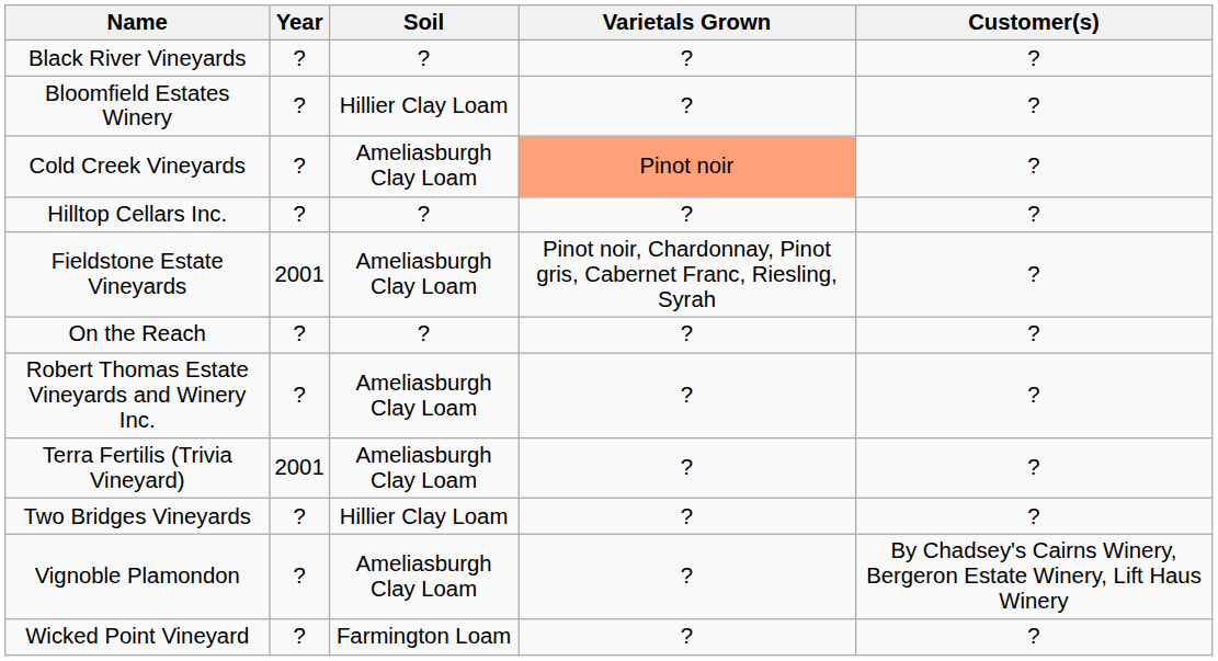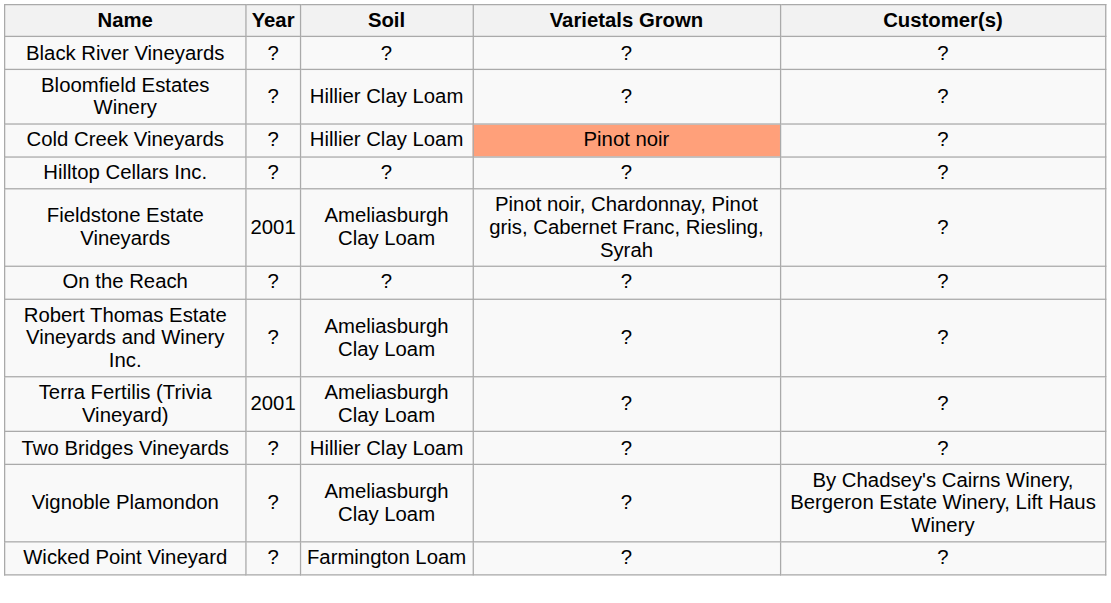Cold Creek Vineyards | Soil: Ameliasburgh Clay Loam -> Hillier Clay Loam
